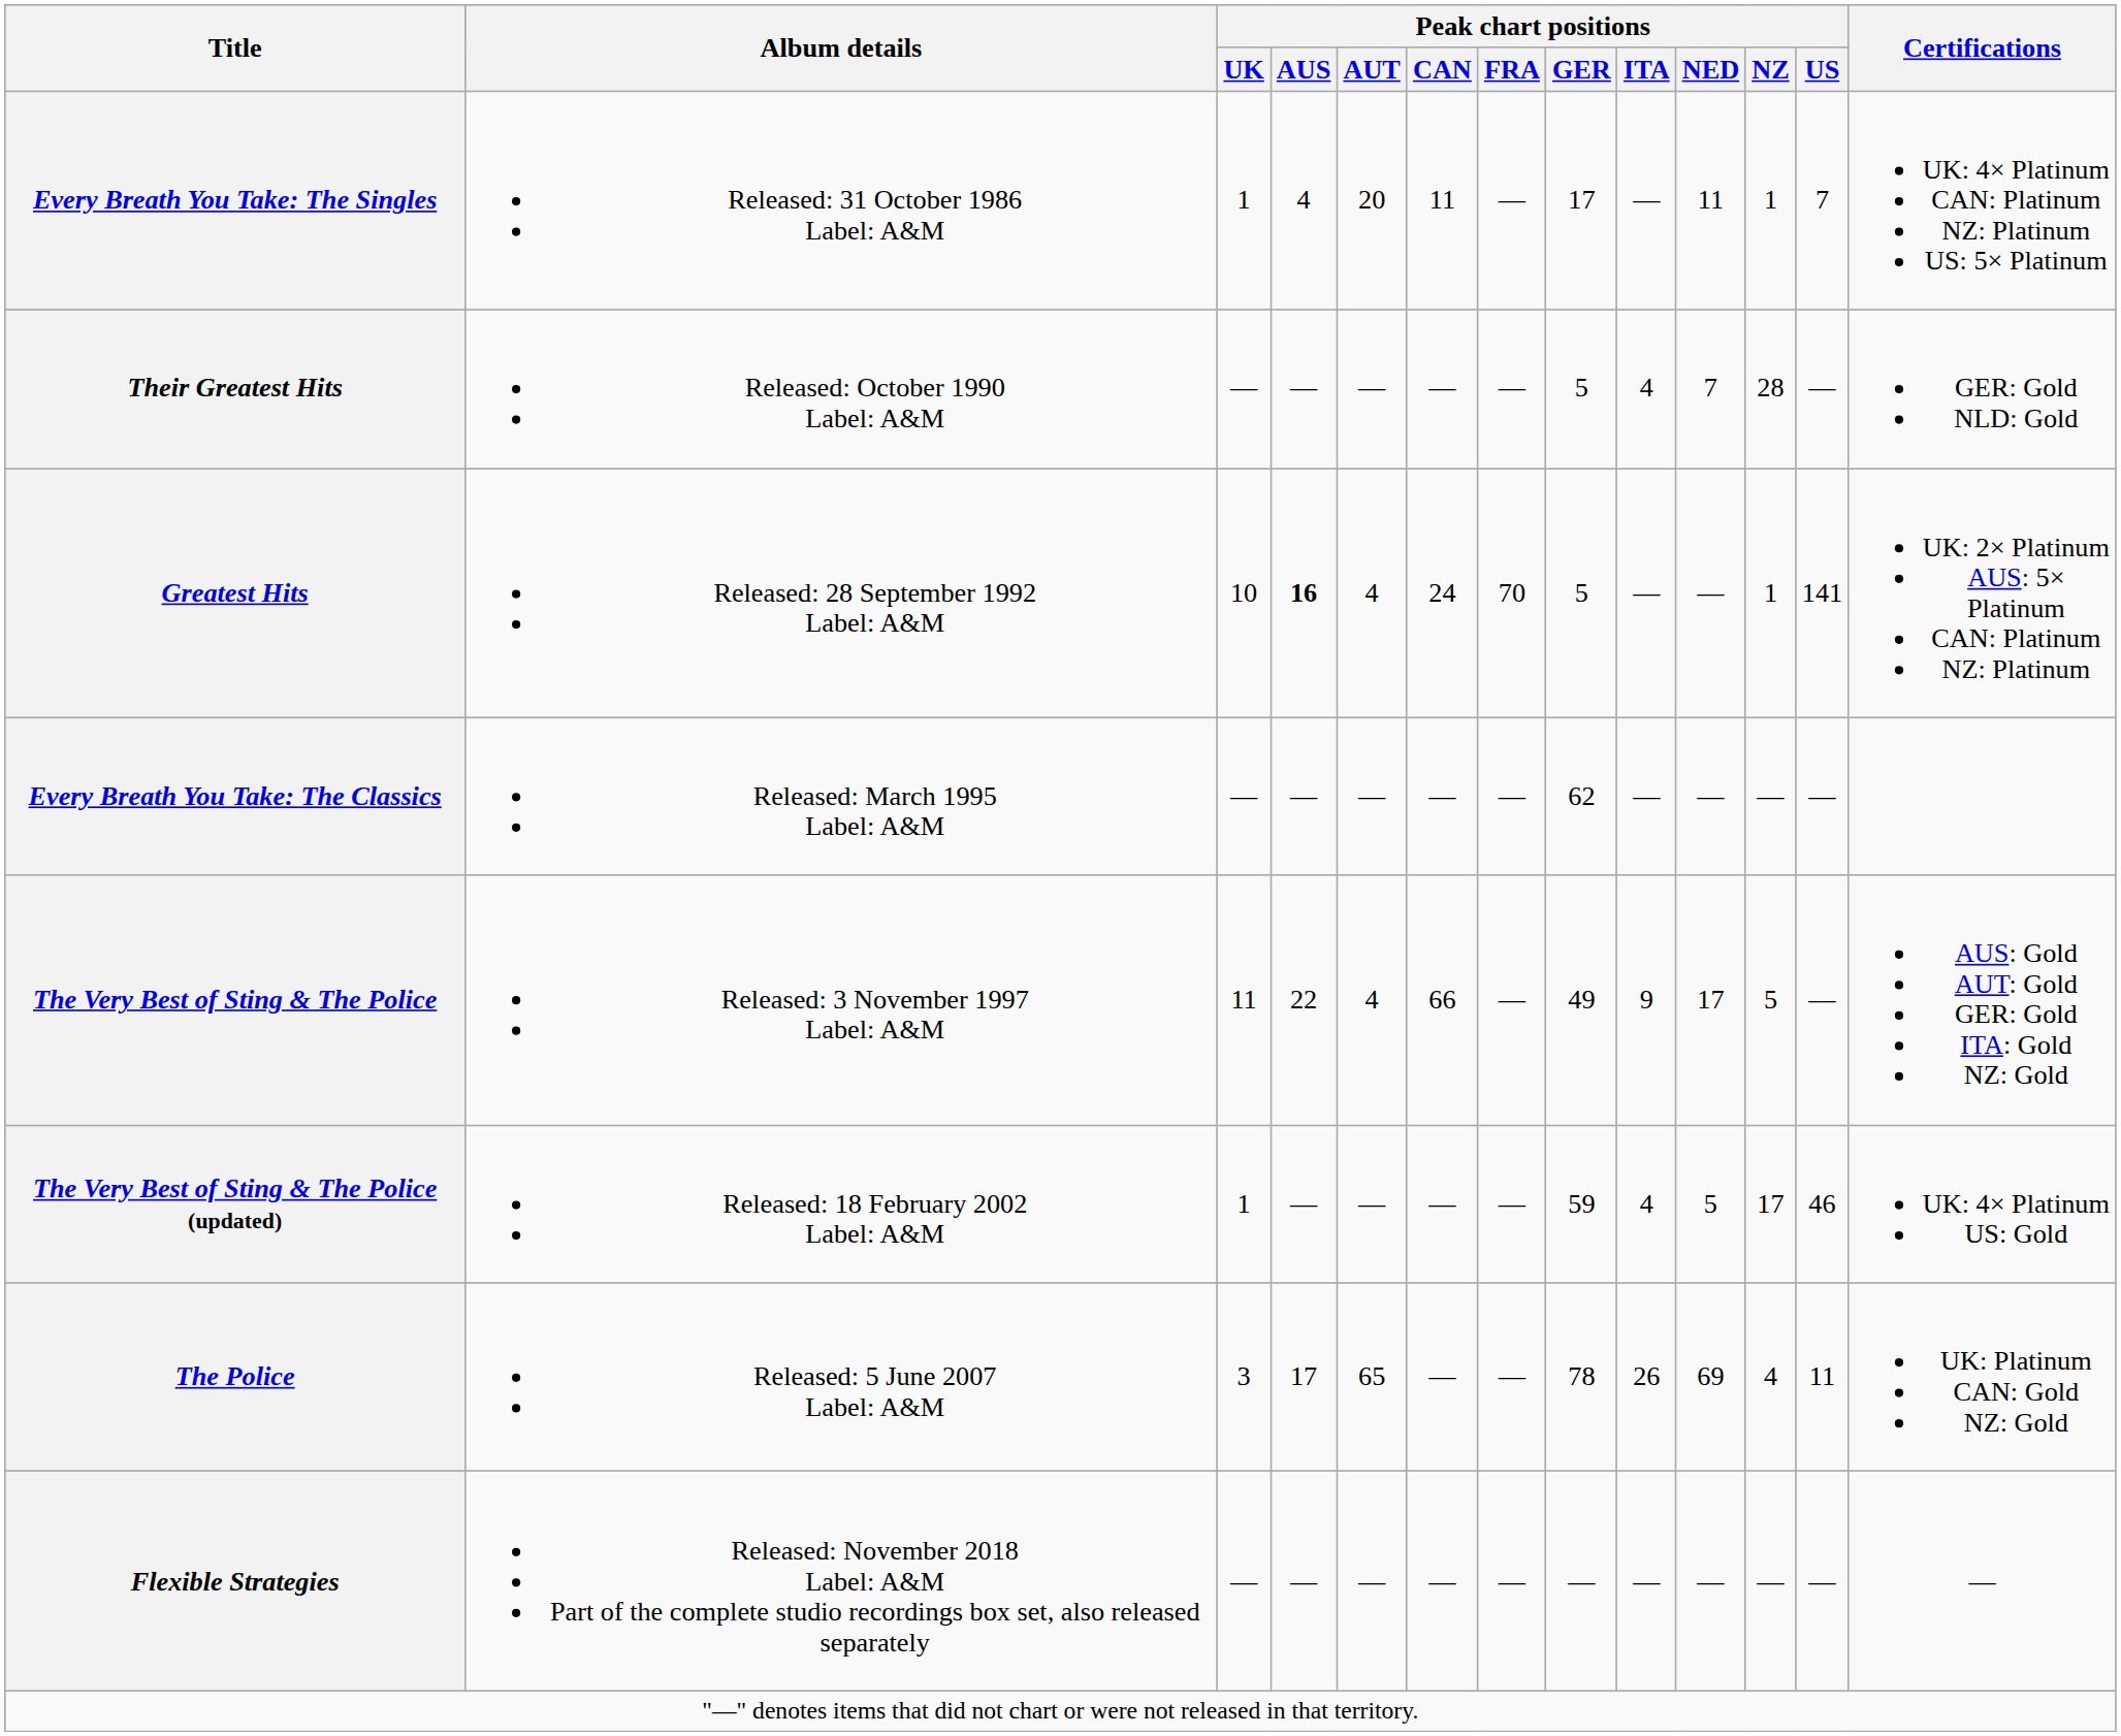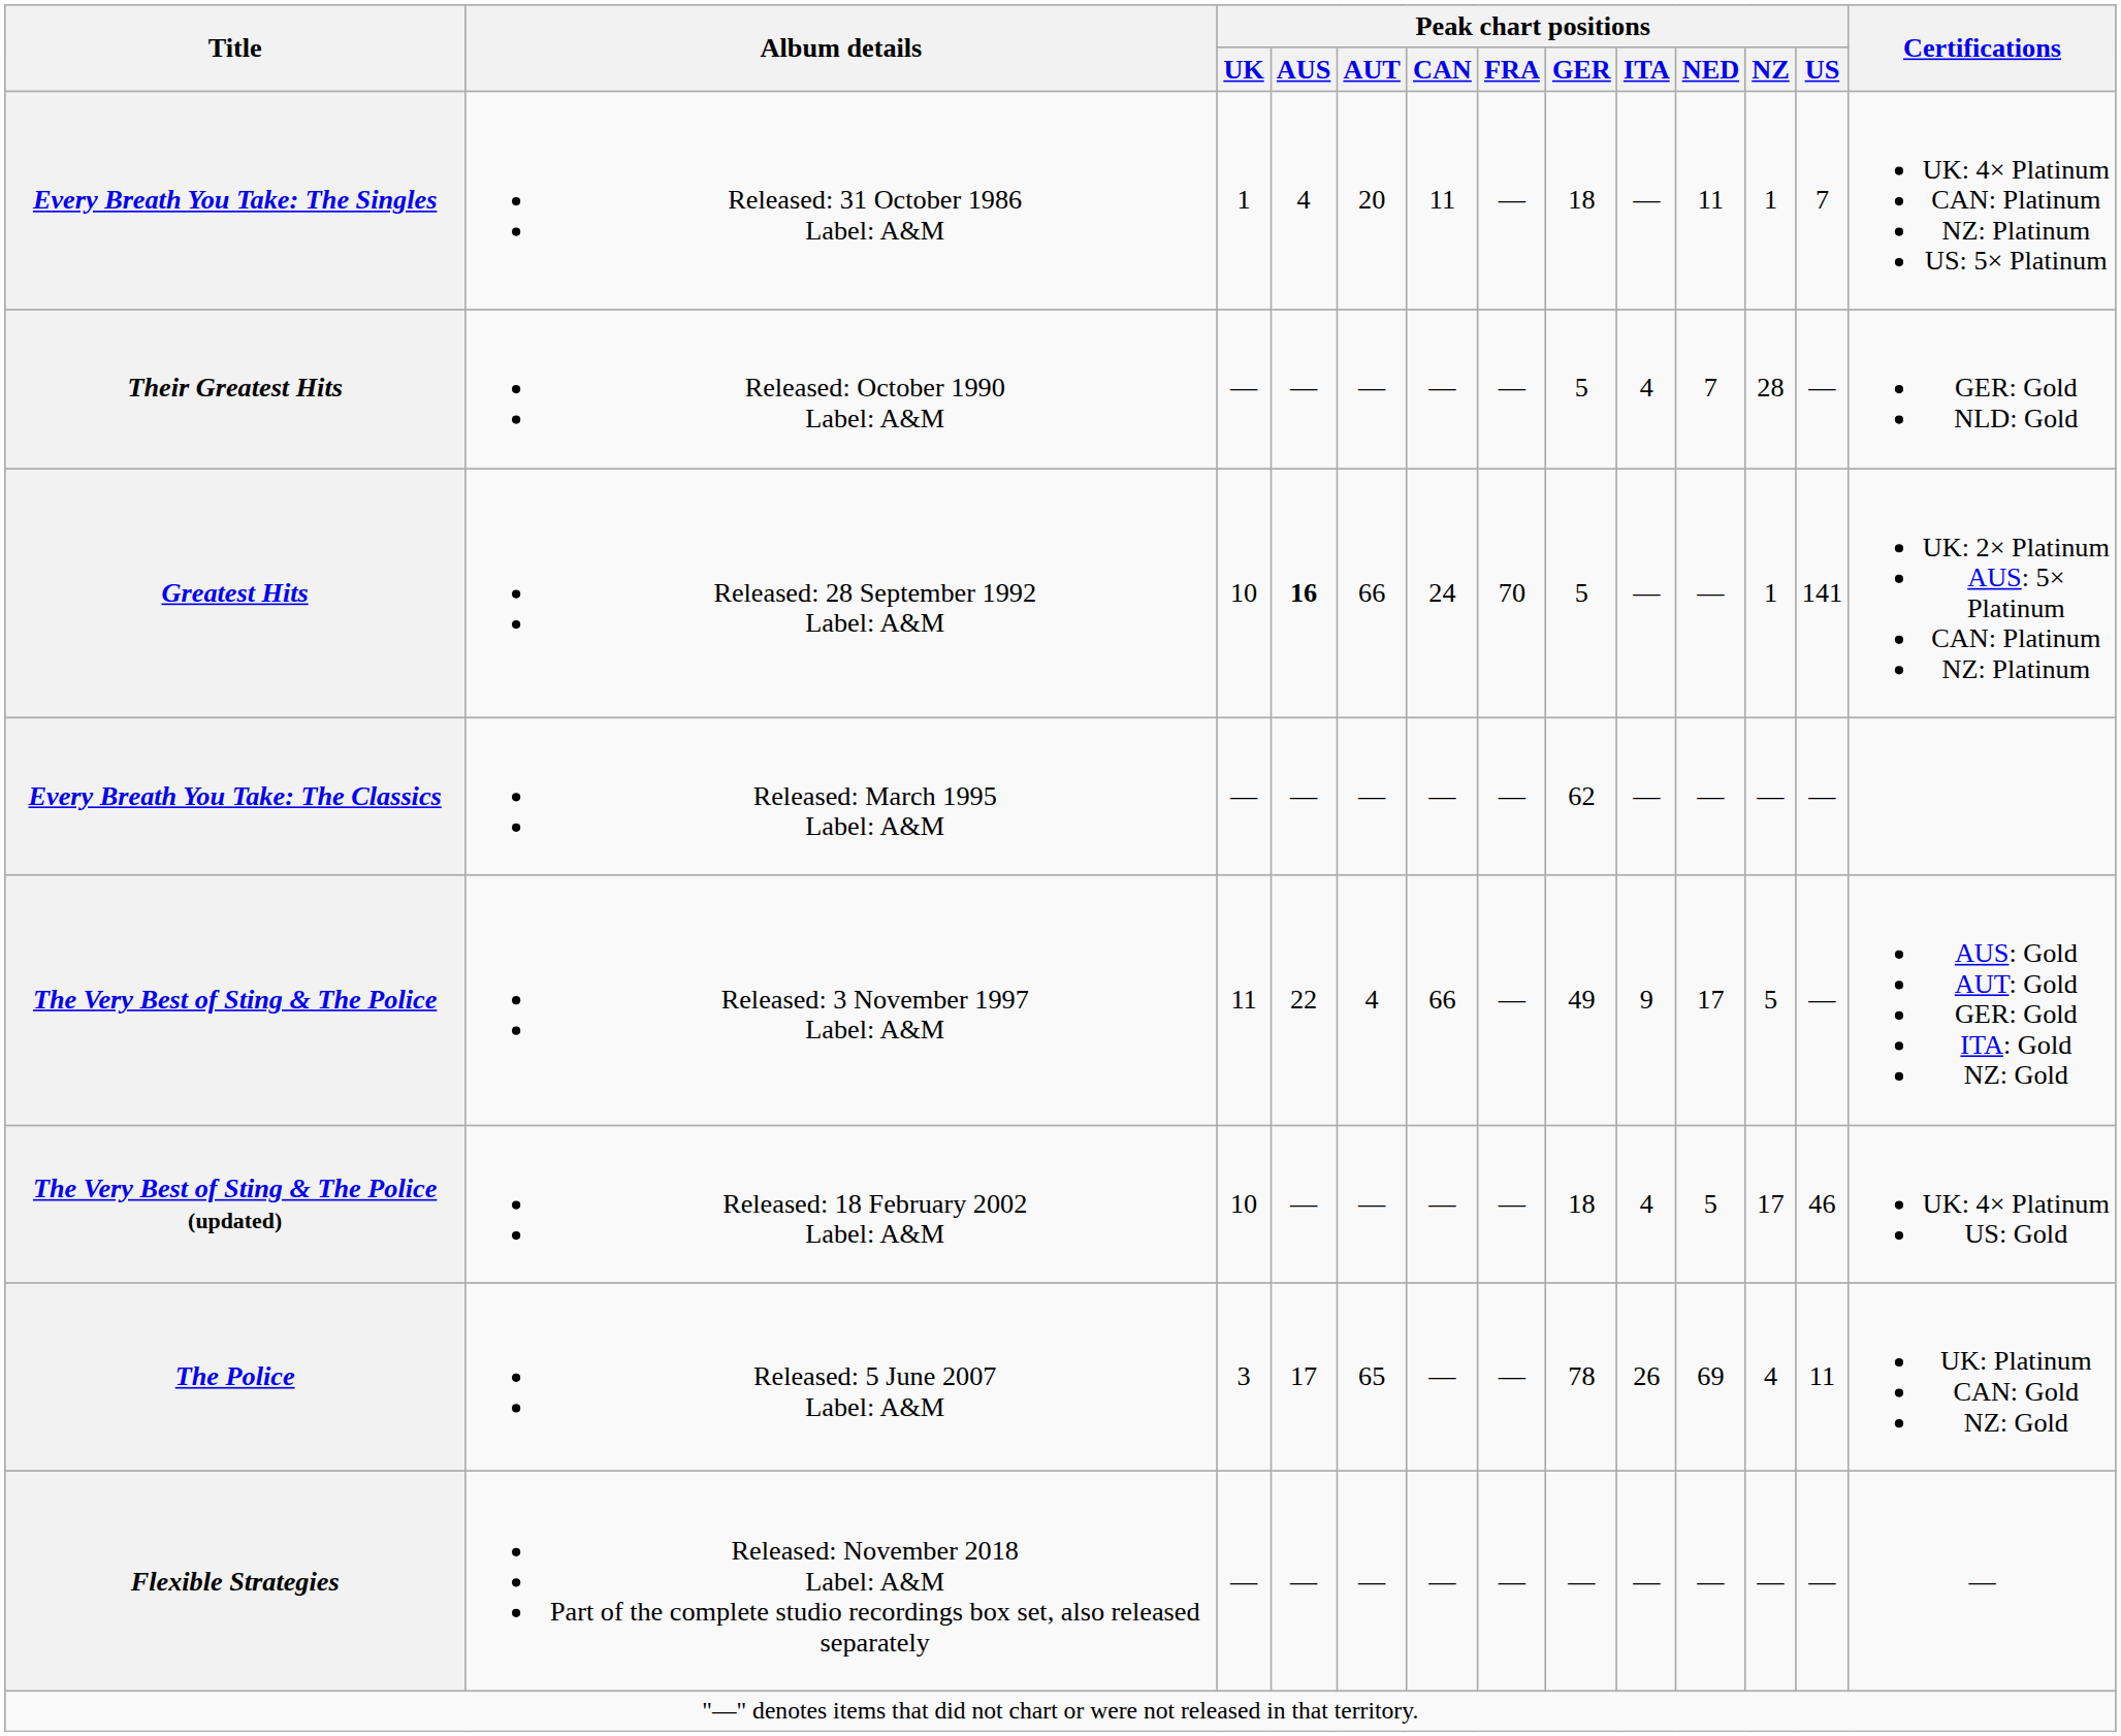Every Breath You Take: The Singles | Peak chart positions / GER: 17 -> 18
Greatest Hits | Peak chart positions / AUT: 4 -> 66
The Very Best of Sting & The Police (updated) | Peak chart positions / UK: 1 -> 10
The Very Best of Sting & The Police (updated) | Peak chart positions / GER: 59 -> 18
